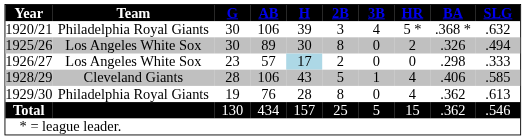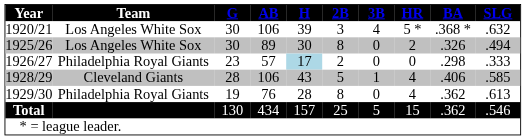1920/21 | Team: Philadelphia Royal Giants -> Los Angeles White Sox
1926/27 | Team: Los Angeles White Sox -> Philadelphia Royal Giants
